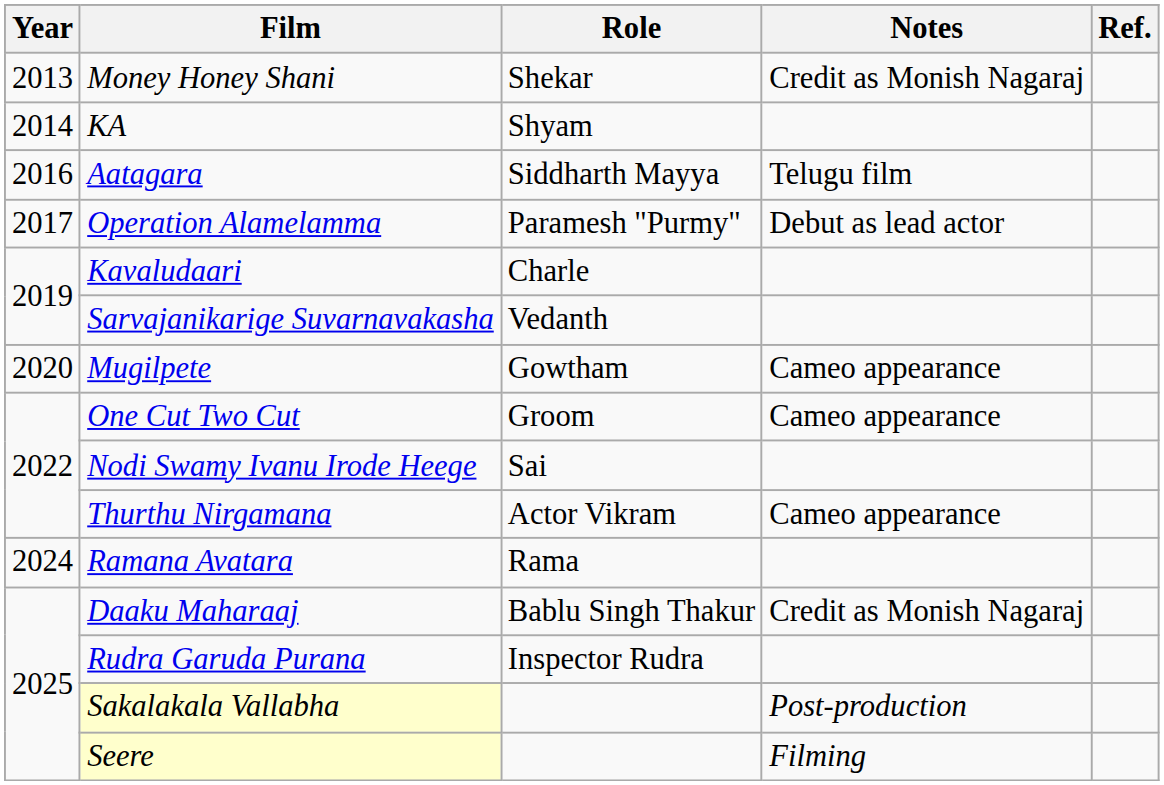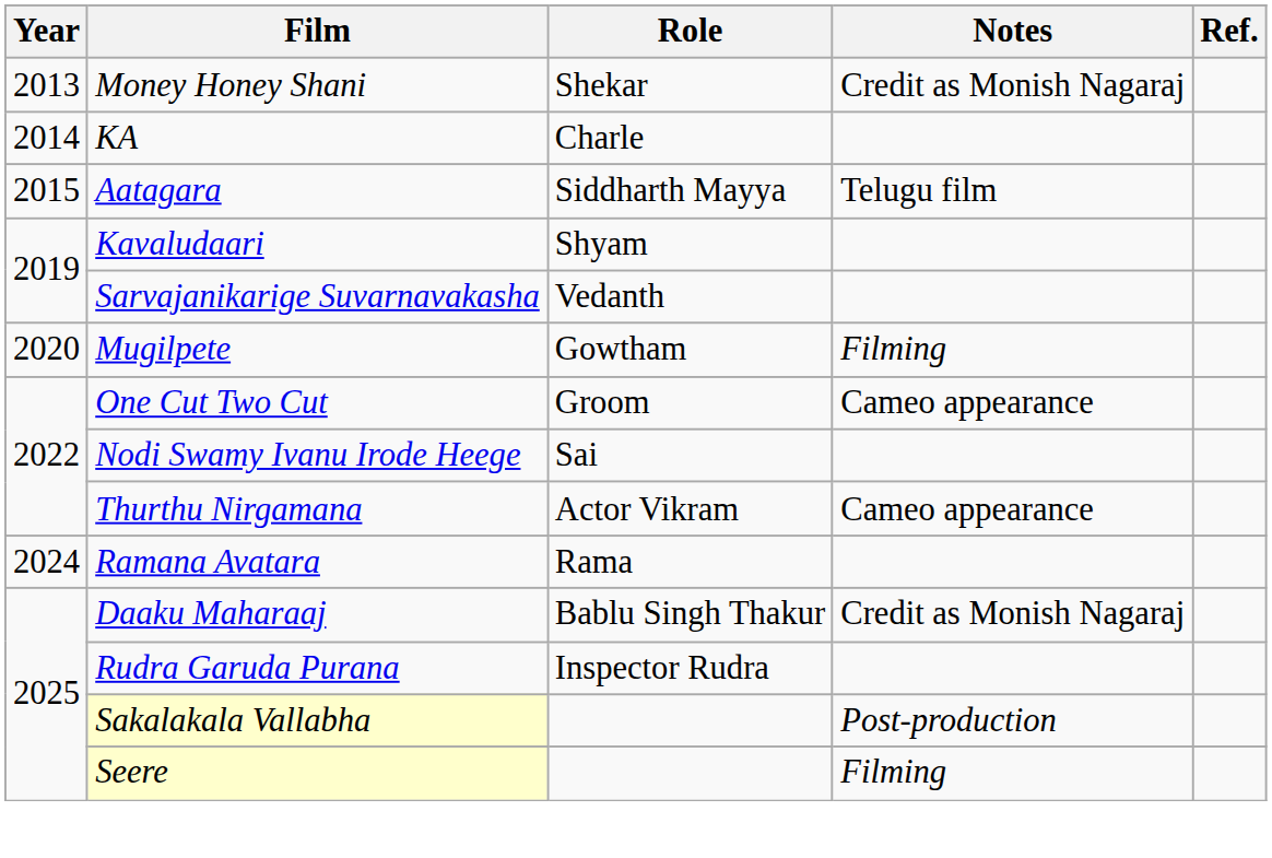KA | Role: Shyam -> Charle
Aatagara | Year: 2016 -> 2015
- row: 2017 | Operation Alamelamma | Paramesh "Purmy" | Debut as lead actor
Kavaludaari | Role: Charle -> Shyam
Mugilpete | Notes: Cameo appearance -> Filming
